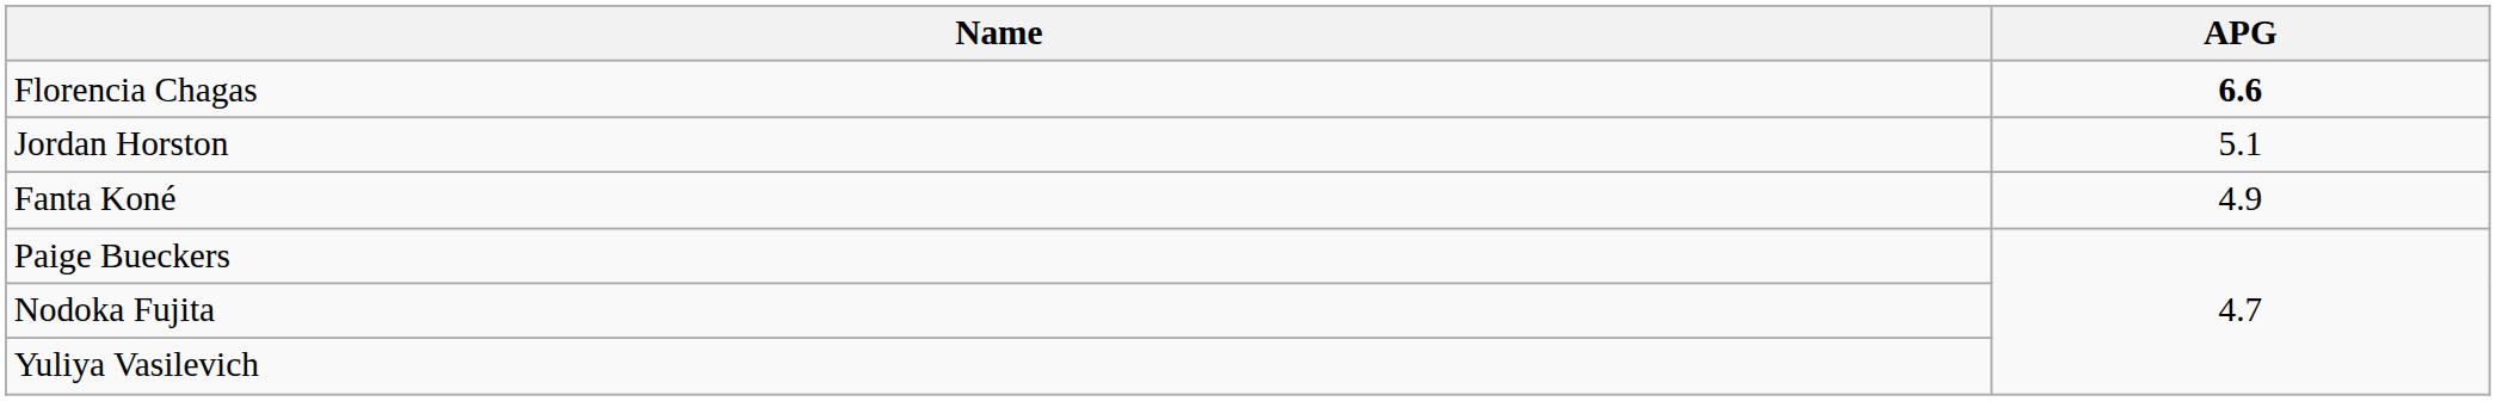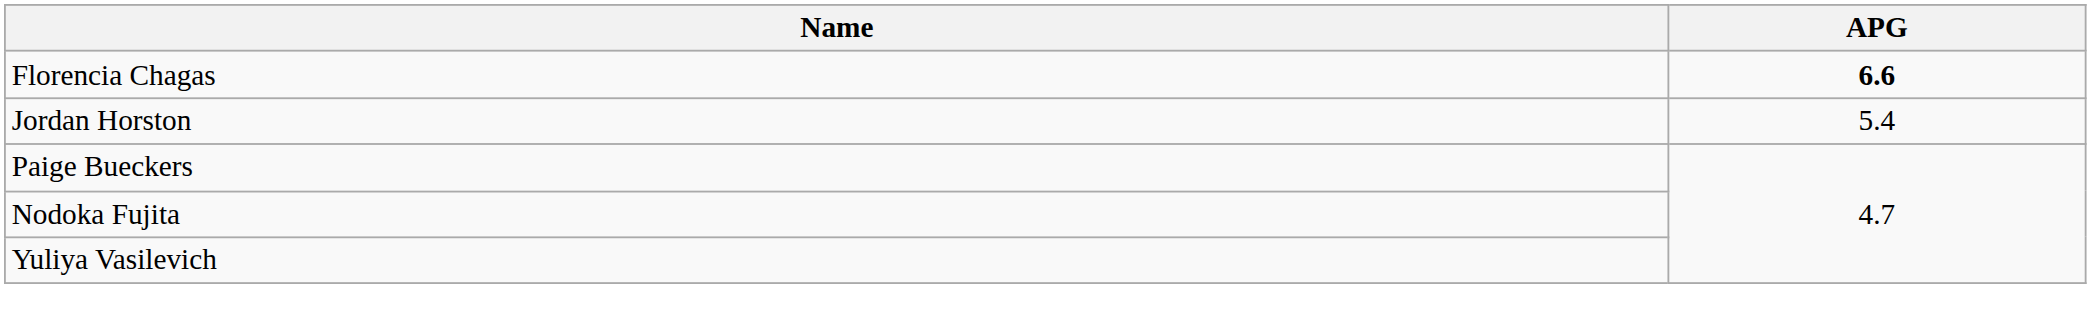Jordan Horston | APG: 5.1 -> 5.4
- row: Fanta Koné | 4.9
